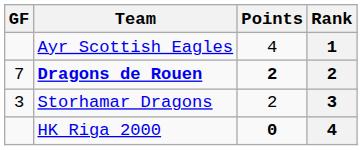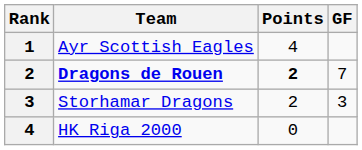columns swapped: Rank <-> GF
HK Riga 2000 | Points: bold -> normal
